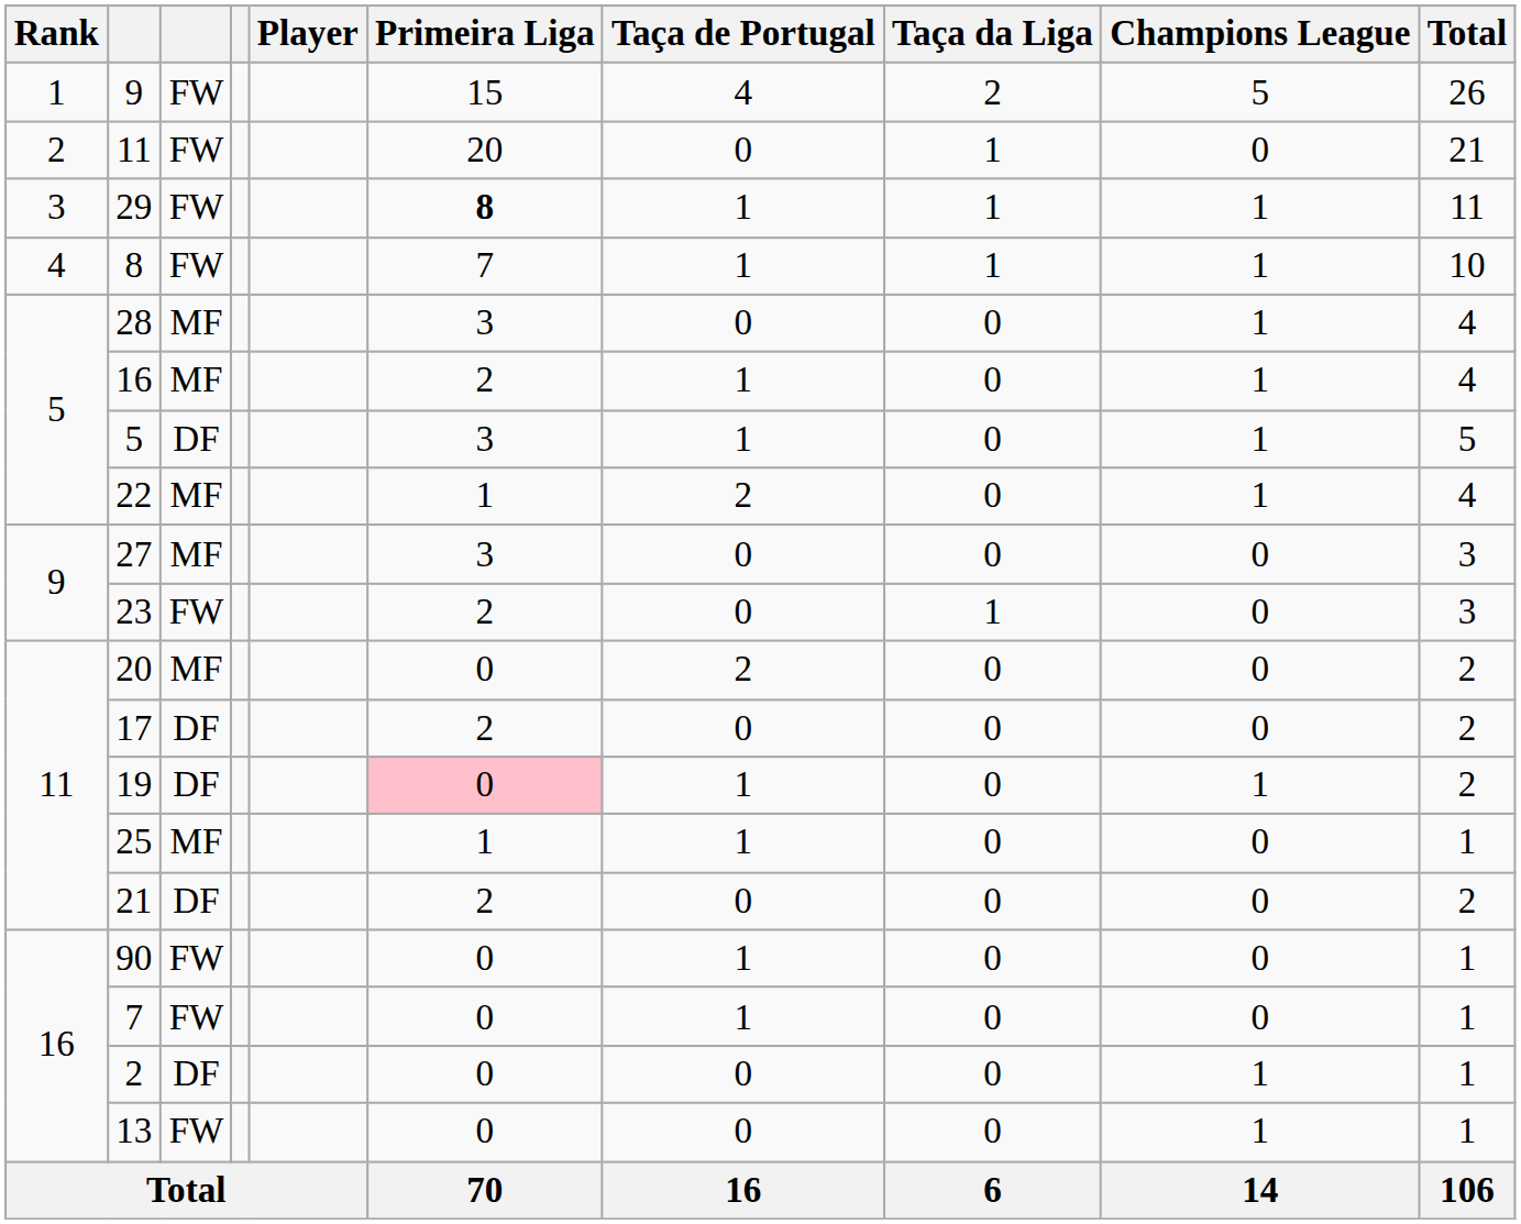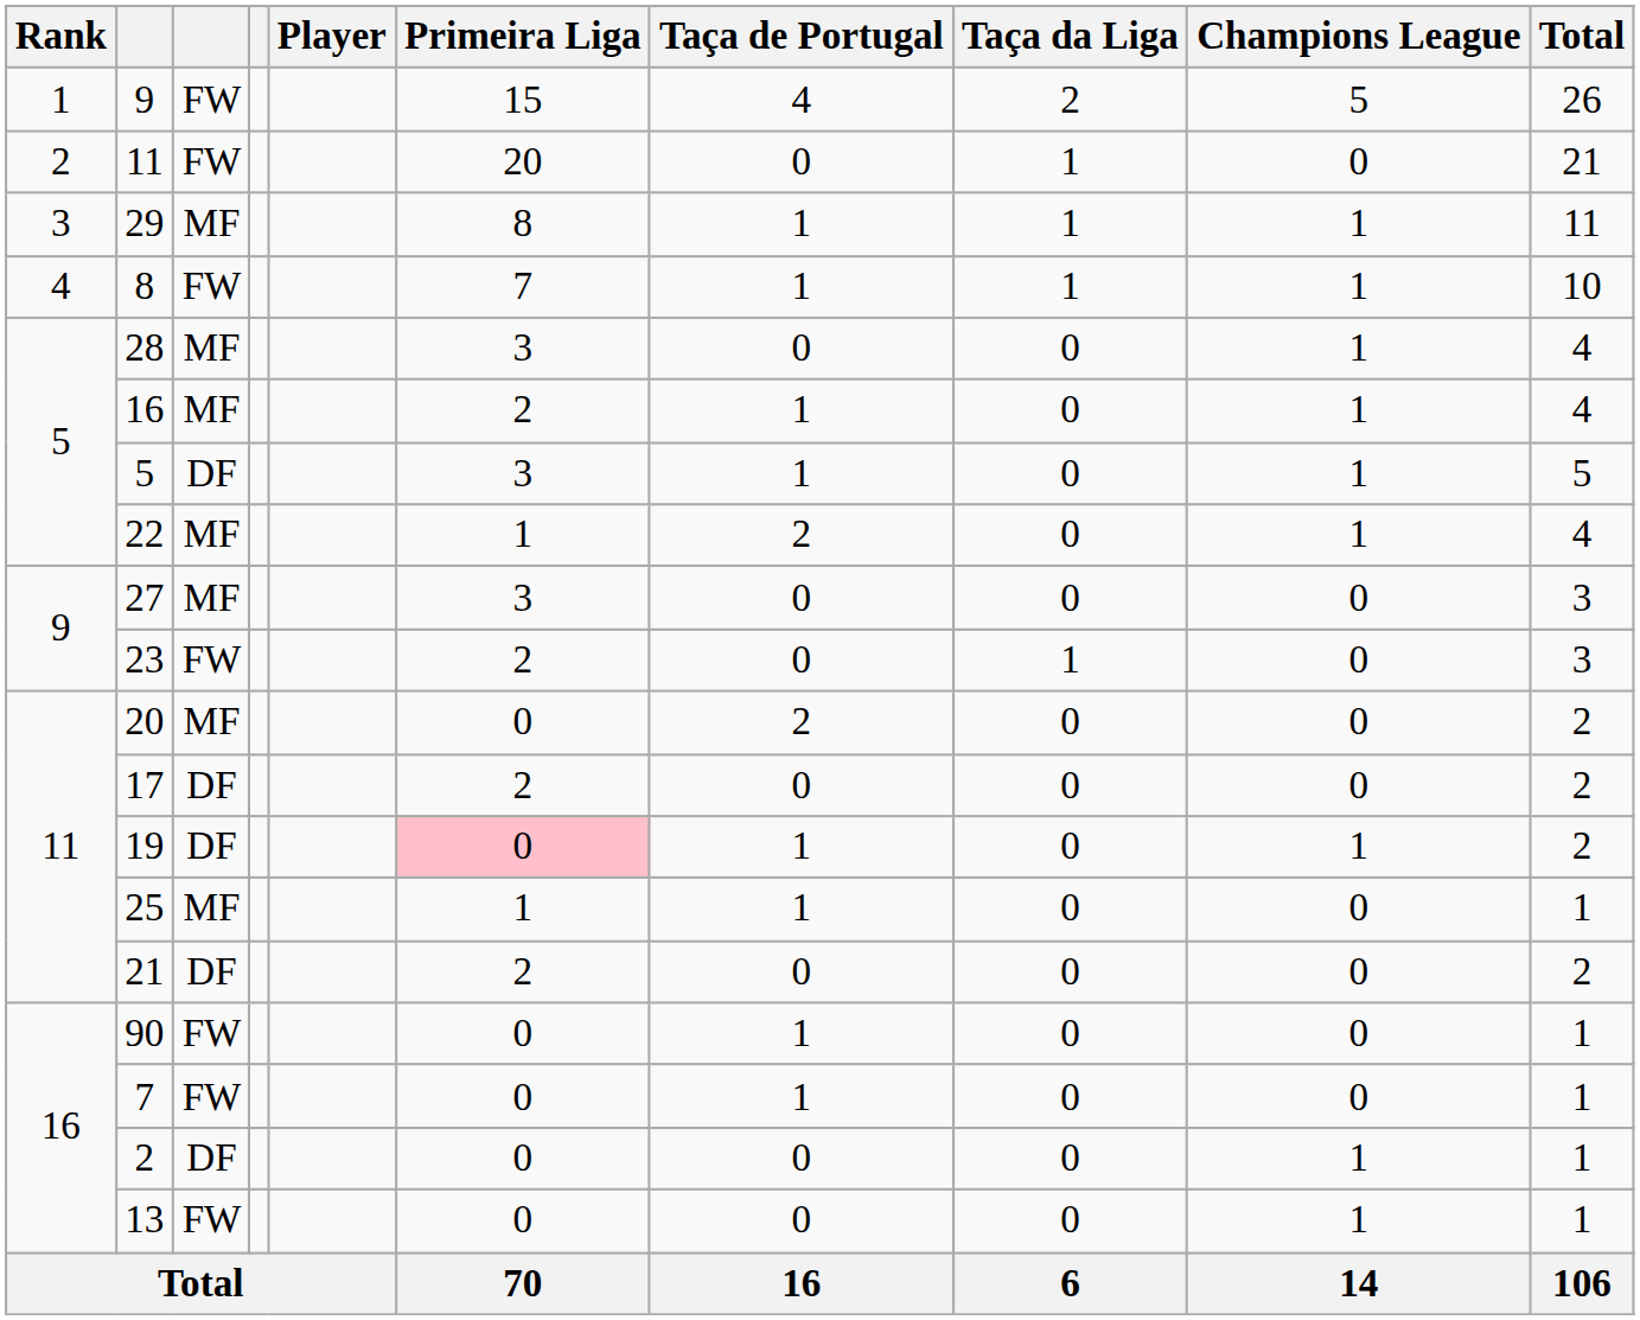29 | column 3: FW -> MF
29 | Primeira Liga: bold -> normal
